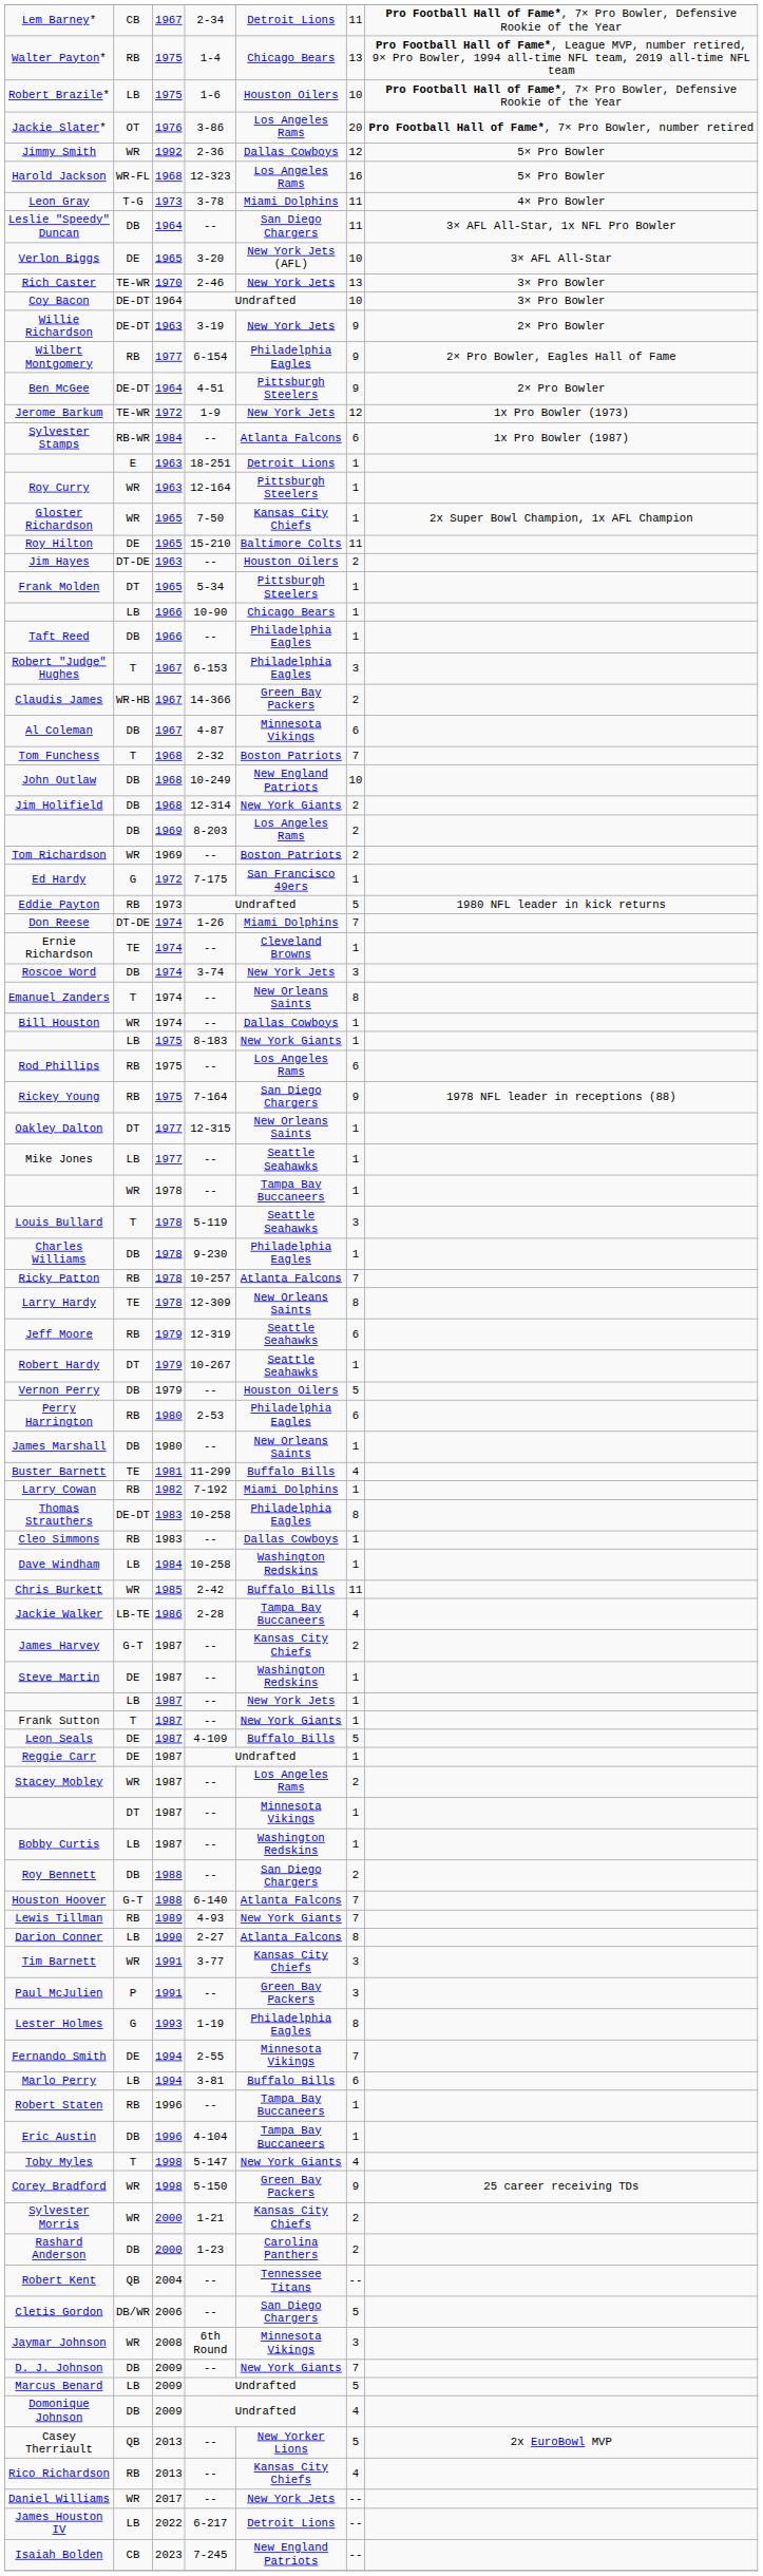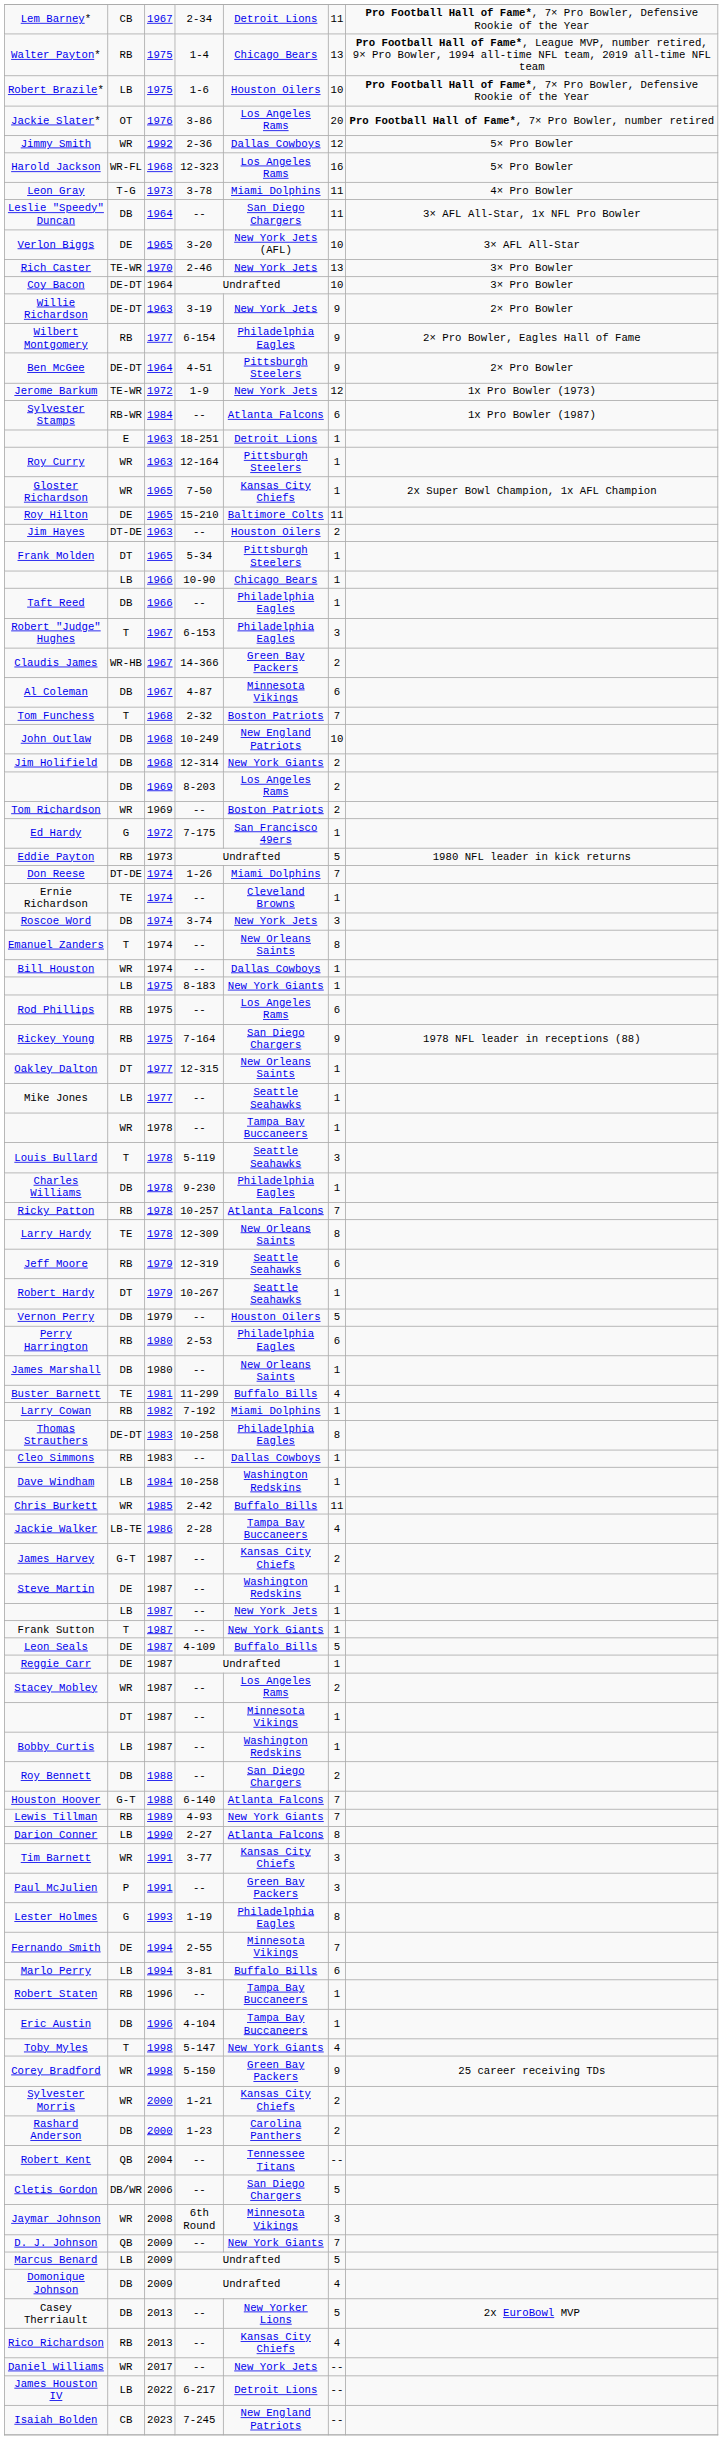D. J. Johnson | column 2: DB -> QB
Casey Therriault | column 2: QB -> DB
